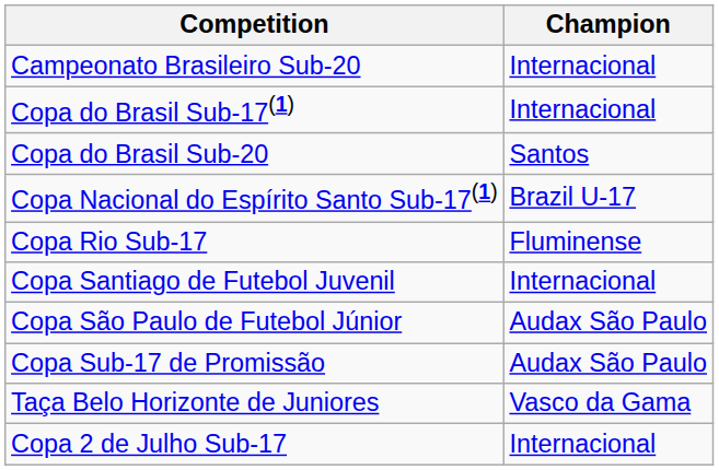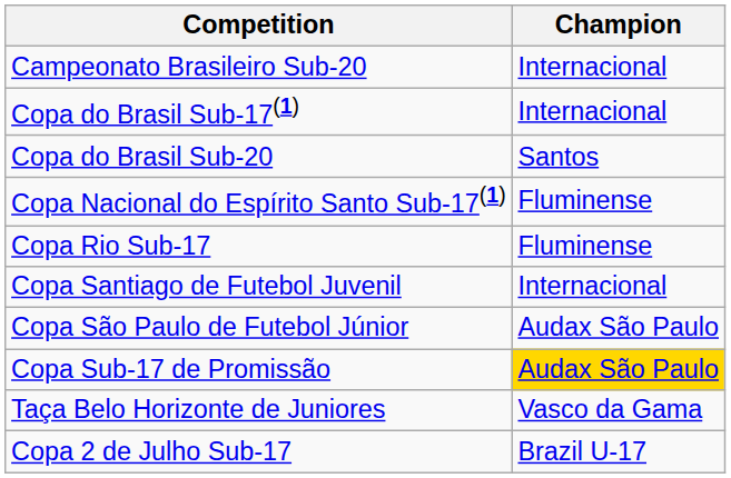Copa Nacional do Espírito Santo Sub-17(1) | Champion: Brazil U-17 -> Fluminense
Copa Sub-17 de Promissão | Champion: no background -> gold background
Copa 2 de Julho Sub-17 | Champion: Internacional -> Brazil U-17
